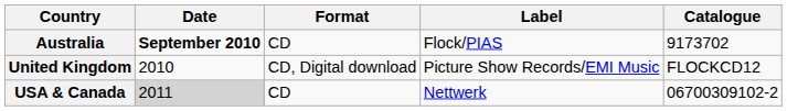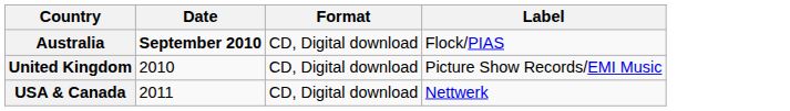- column: Catalogue | 9173702 | FLOCKCD12 | 06700309102-2
Australia | Format: CD -> CD, Digital download
USA & Canada | Date: lightgrey background -> no background
USA & Canada | Format: CD -> CD, Digital download
